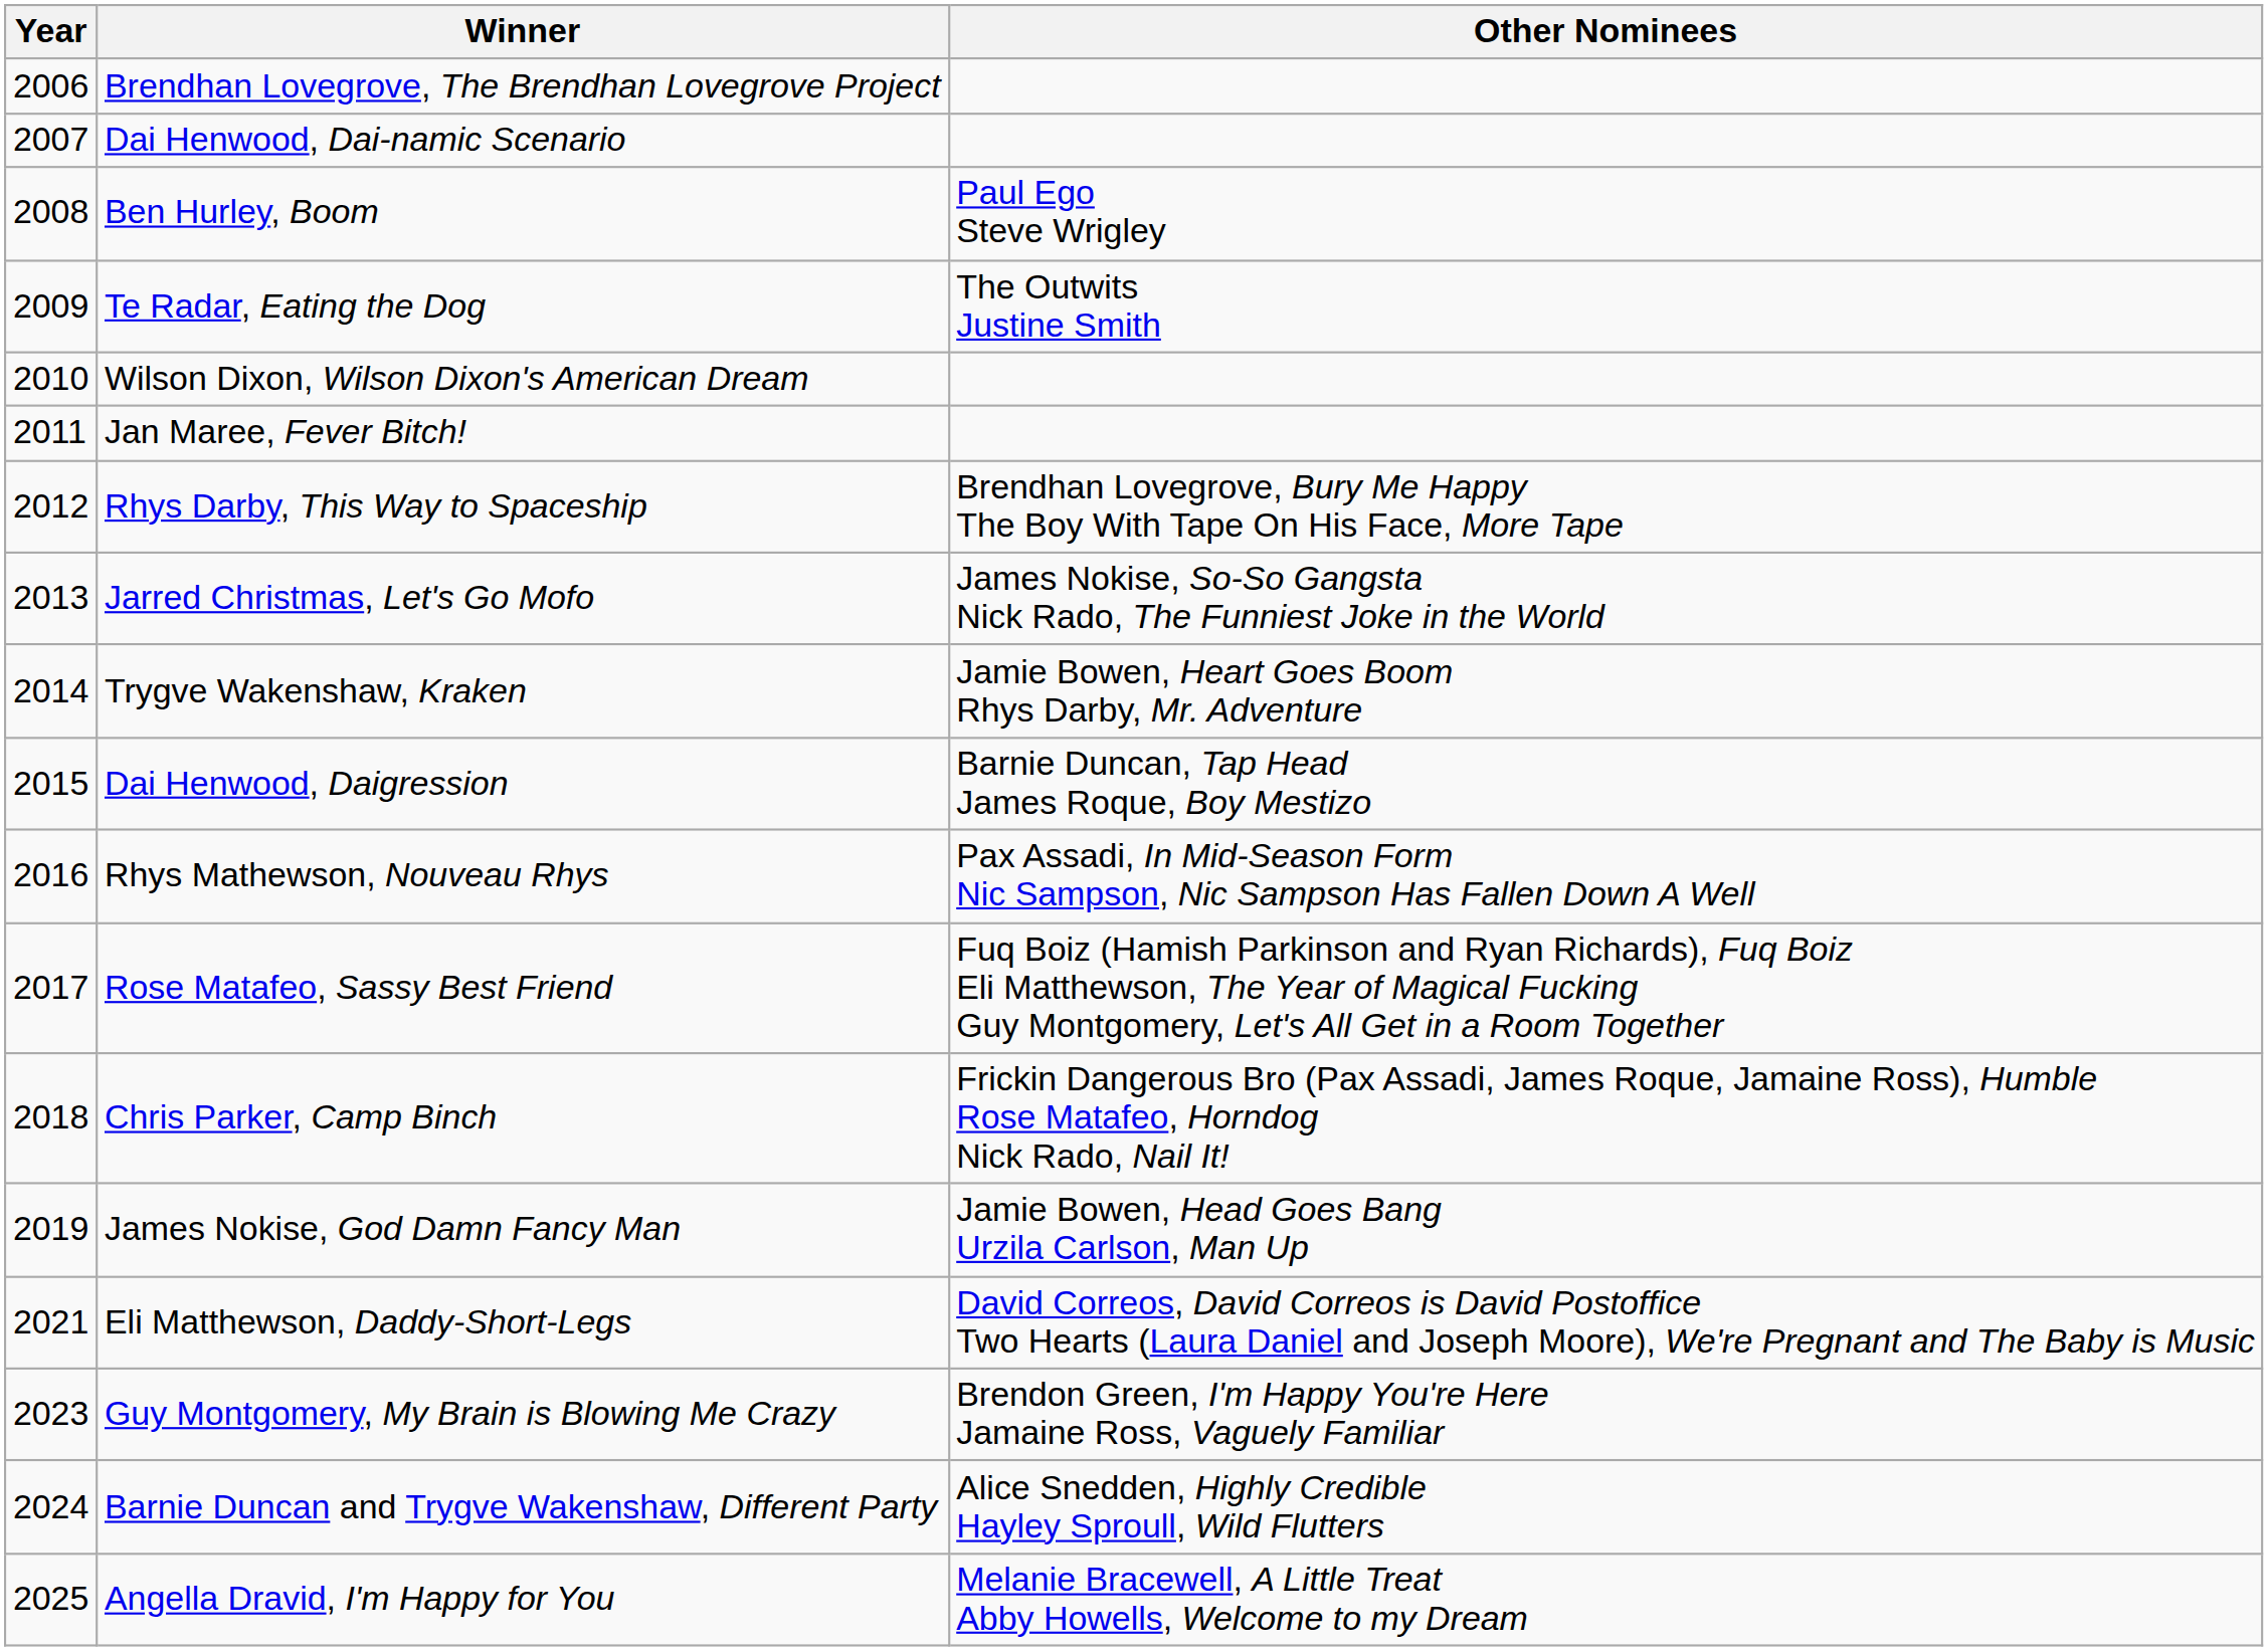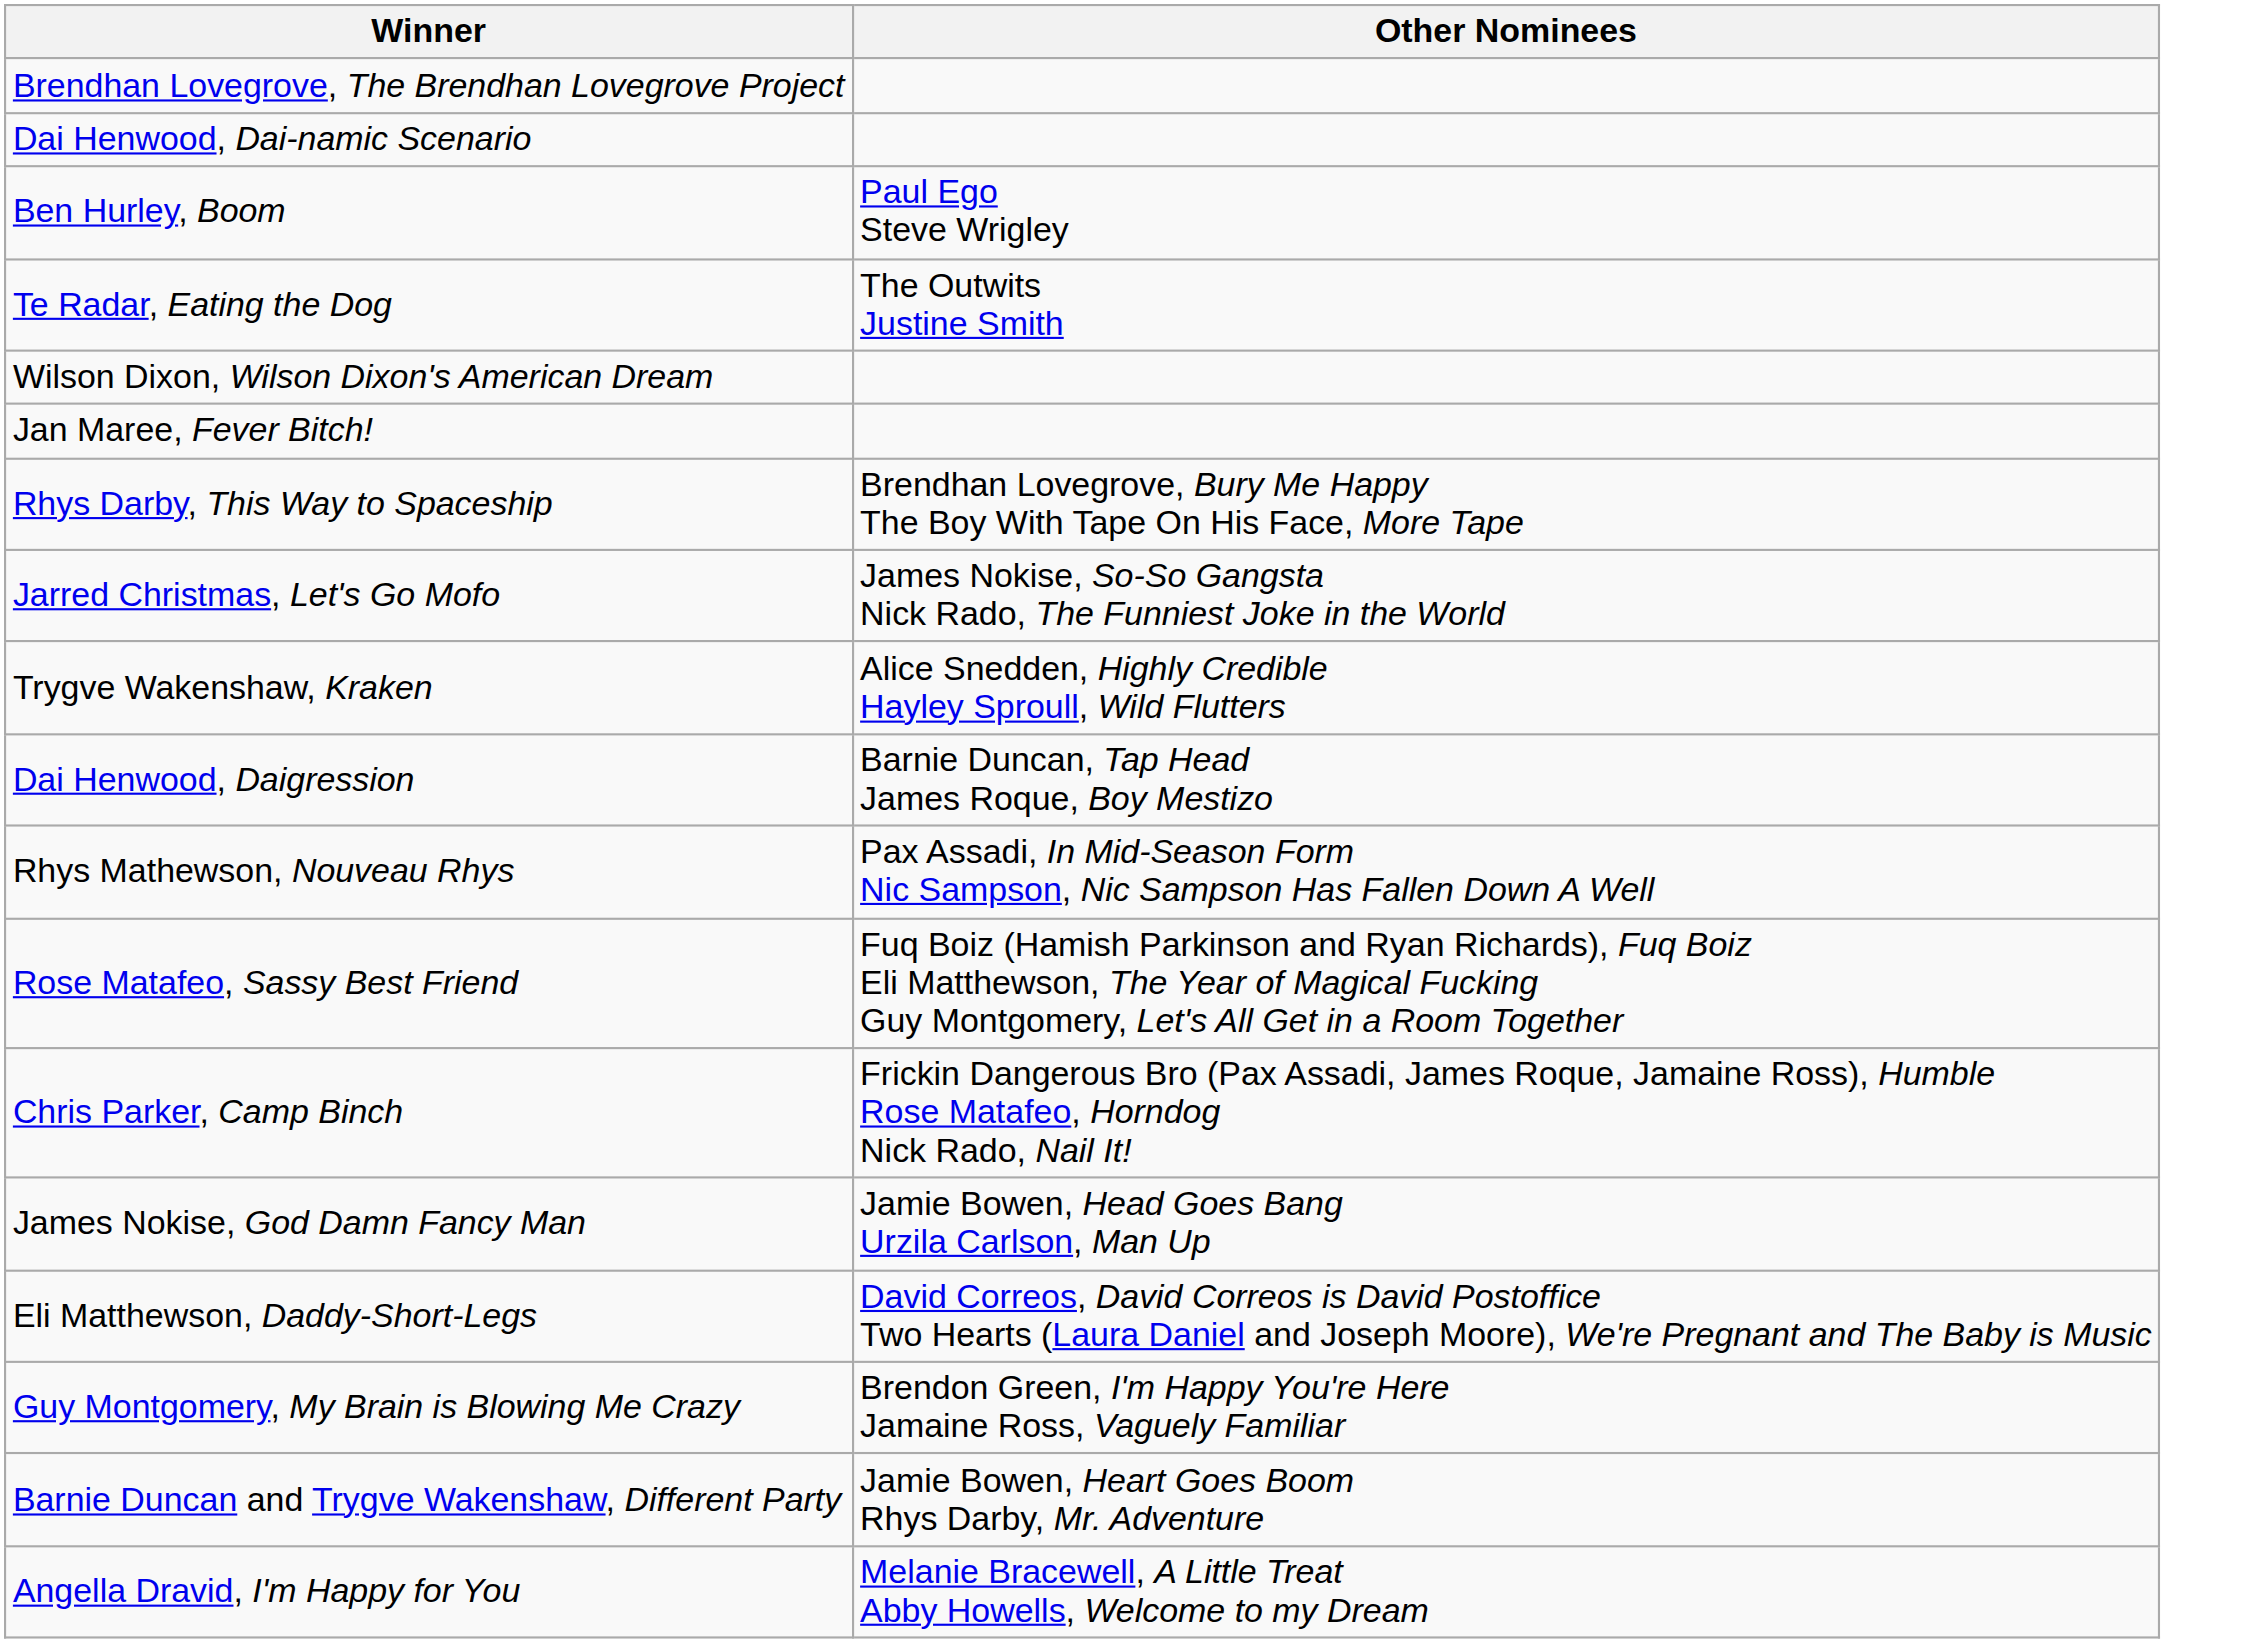- column: Year | 2006 | 2007 | 2008 | 2009 | 2010 | 2011 | 2012 | 2013 | 2014 | 2015 | 2016 | 2017 | 2018 | 2019 | 2021 | 2023 | 2024 | 2025
Trygve Wakenshaw, Kraken | Other Nominees: Jamie Bowen, Heart Goes Boom Rhys Darby, Mr. Adventure -> Alice Snedden, Highly Credible Hayley Sproull, Wild Flutters
Barnie Duncan and Trygve Wakenshaw, Different Party | Other Nominees: Alice Snedden, Highly Credible Hayley Sproull, Wild Flutters -> Jamie Bowen, Heart Goes Boom Rhys Darby, Mr. Adventure
